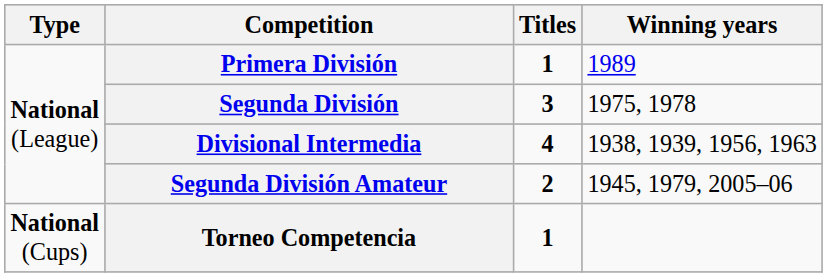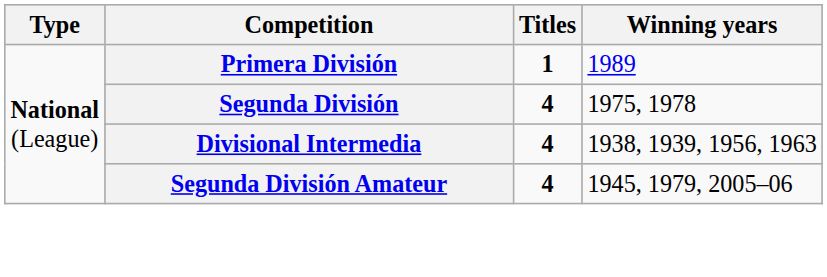Segunda División | Titles: 3 -> 4
Segunda División Amateur | Titles: 2 -> 4
- row: National (Cups) | Torneo Competencia | 1
